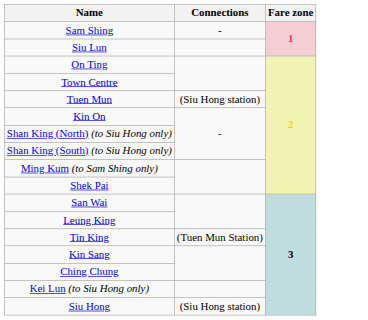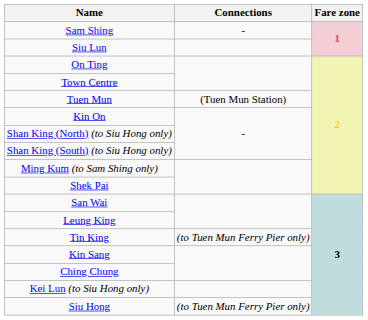Tuen Mun | Connections: (Siu Hong station) -> (Tuen Mun Station)
Tin King | Connections: (Tuen Mun Station) -> (to Tuen Mun Ferry Pier only)
Siu Hong | Connections: (Siu Hong station) -> (to Tuen Mun Ferry Pier only)
